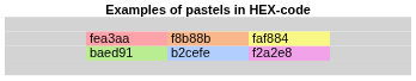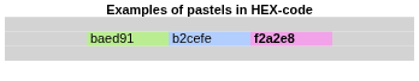- row: fea3aa | f8b88b | faf884
baed91 | column 4: normal -> bold
